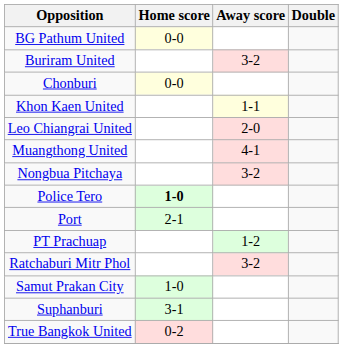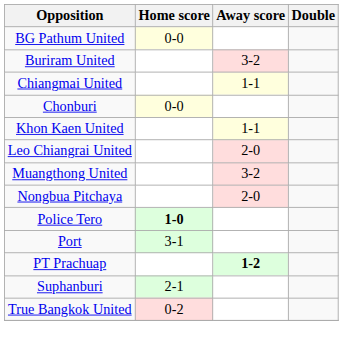+ row: Chiangmai United | 1-1
Muangthong United | Away score: 4-1 -> 3-2
Nongbua Pitchaya | Away score: 3-2 -> 2-0
Port | Home score: 2-1 -> 3-1
PT Prachuap | Away score: normal -> bold
- row: Ratchaburi Mitr Phol | 3-2
- row: Samut Prakan City | 1-0
Suphanburi | Home score: 3-1 -> 2-1
